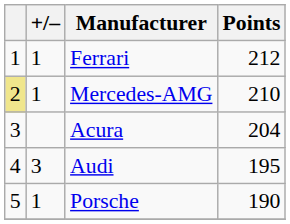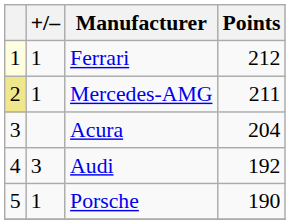Ferrari | column 1: no background -> lightyellow background
Mercedes-AMG | Points: 210 -> 211
Audi | Points: 195 -> 192
